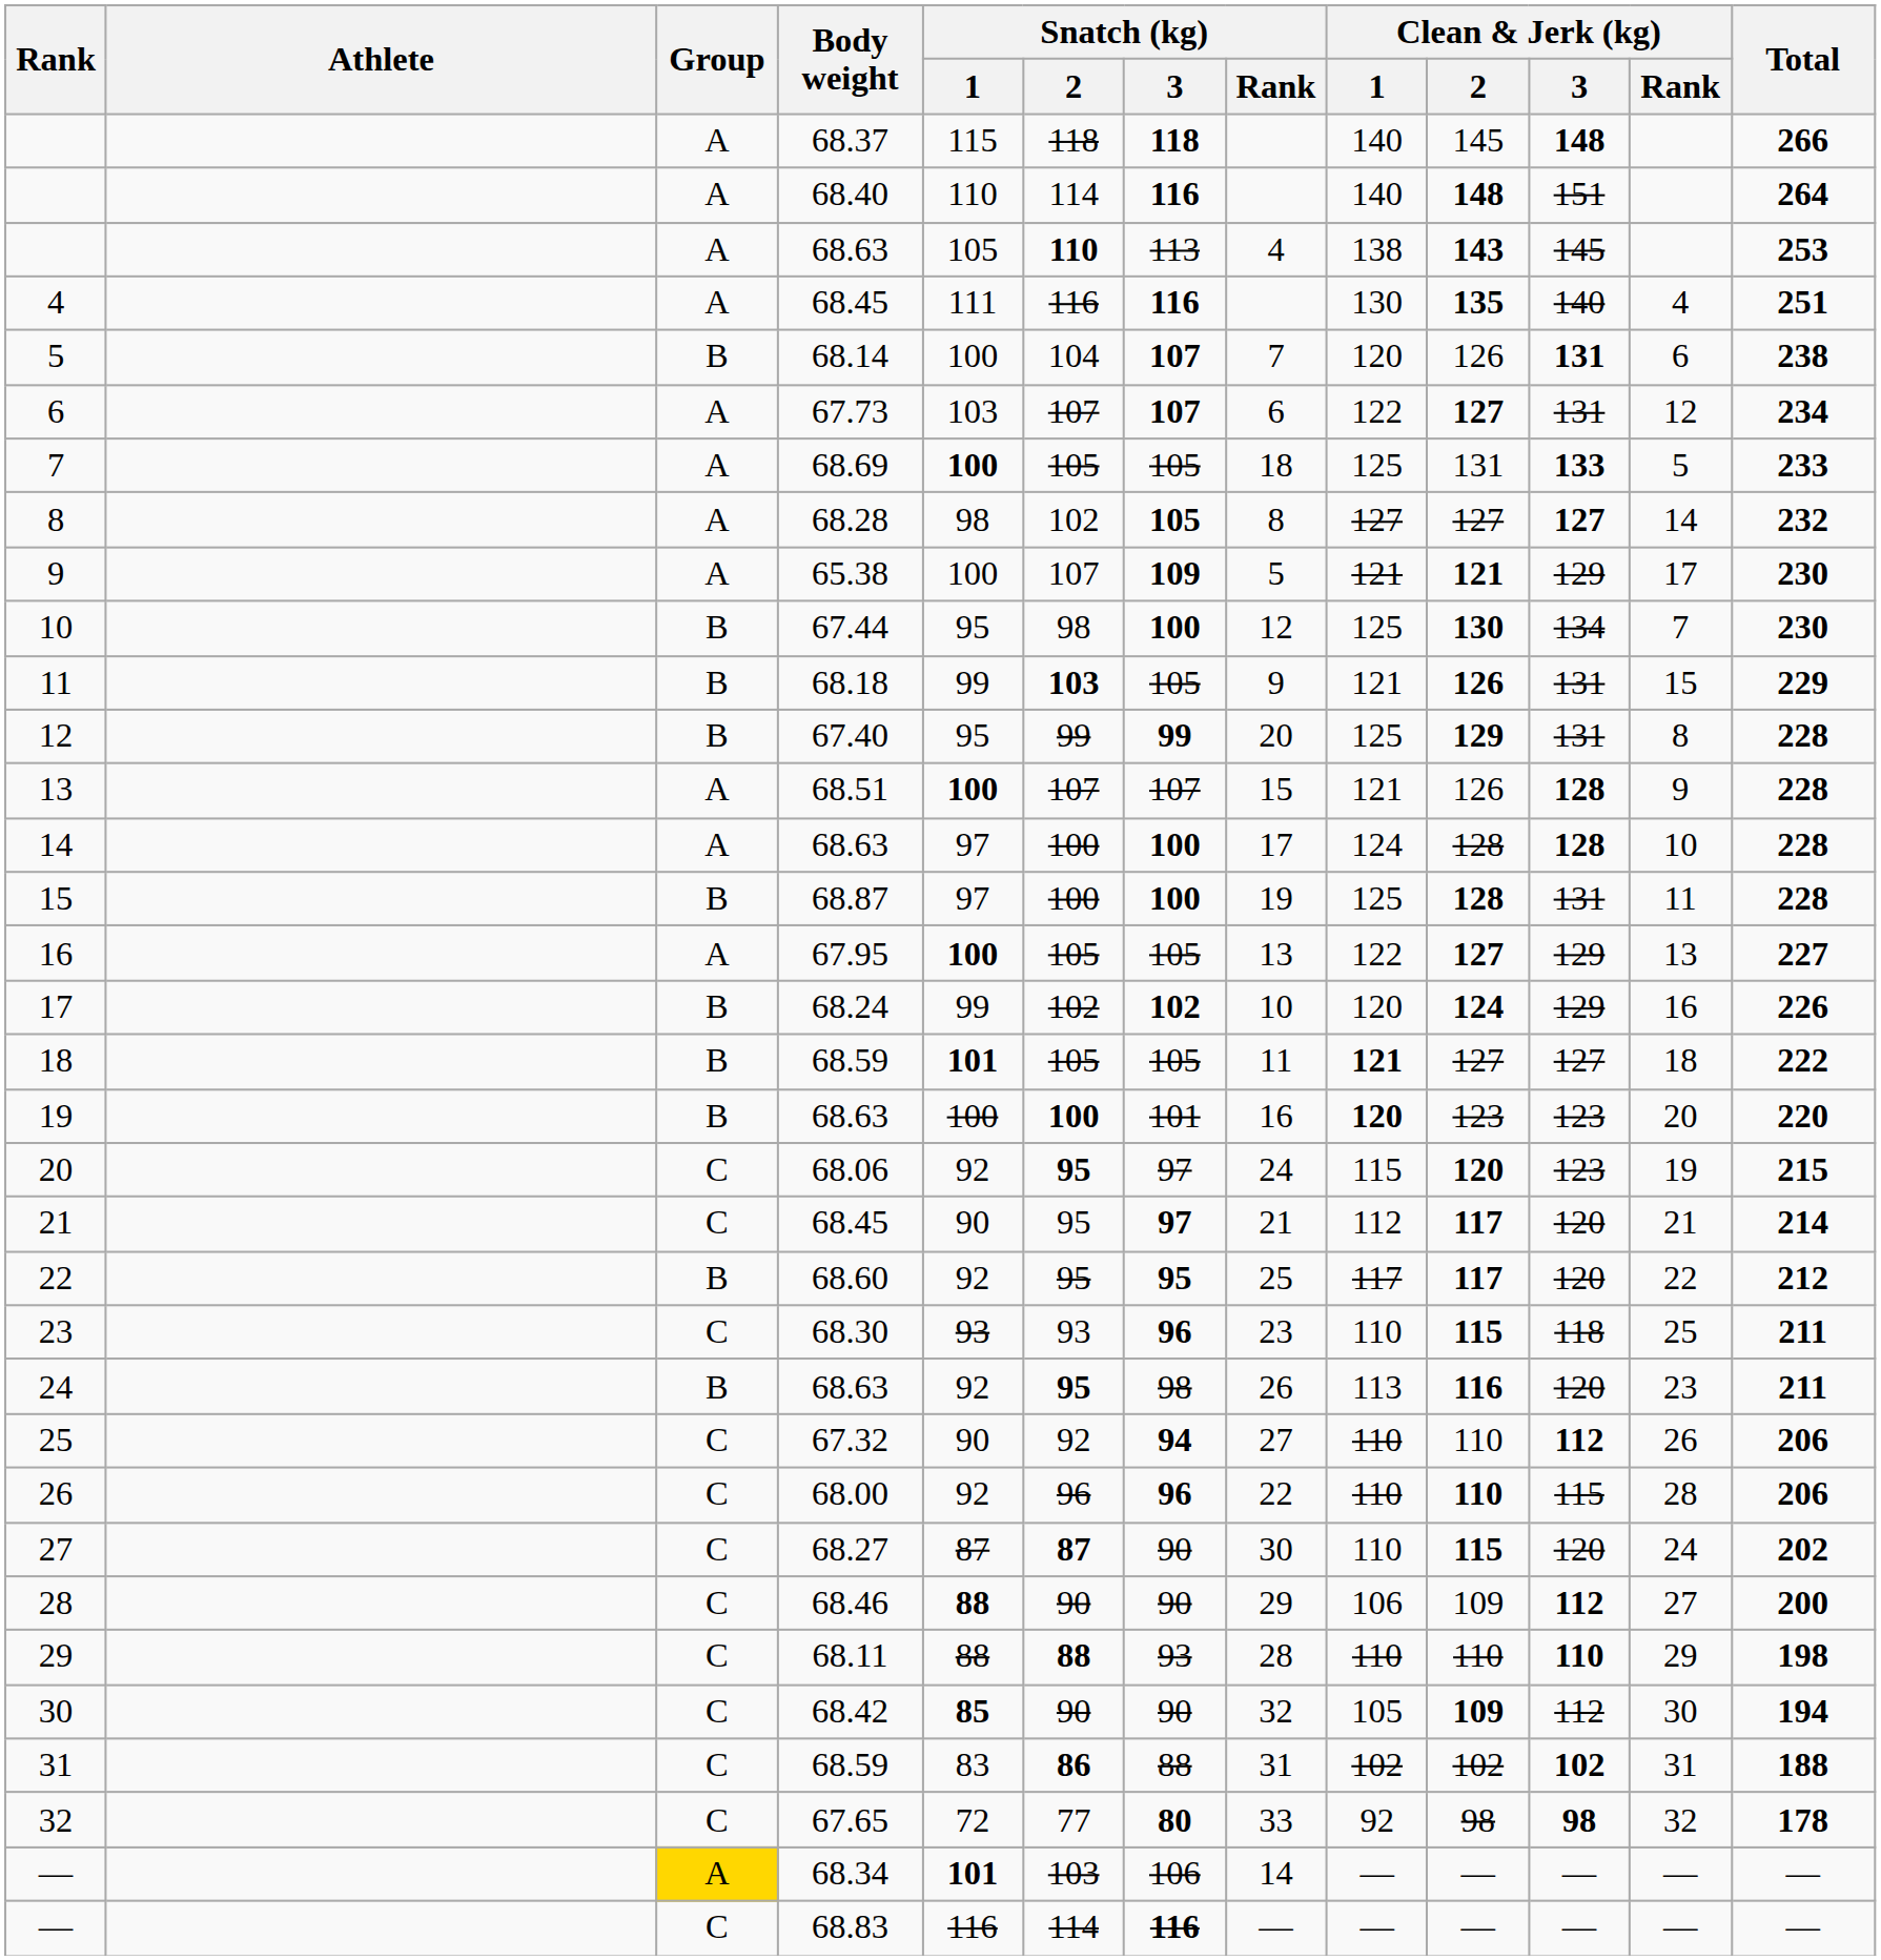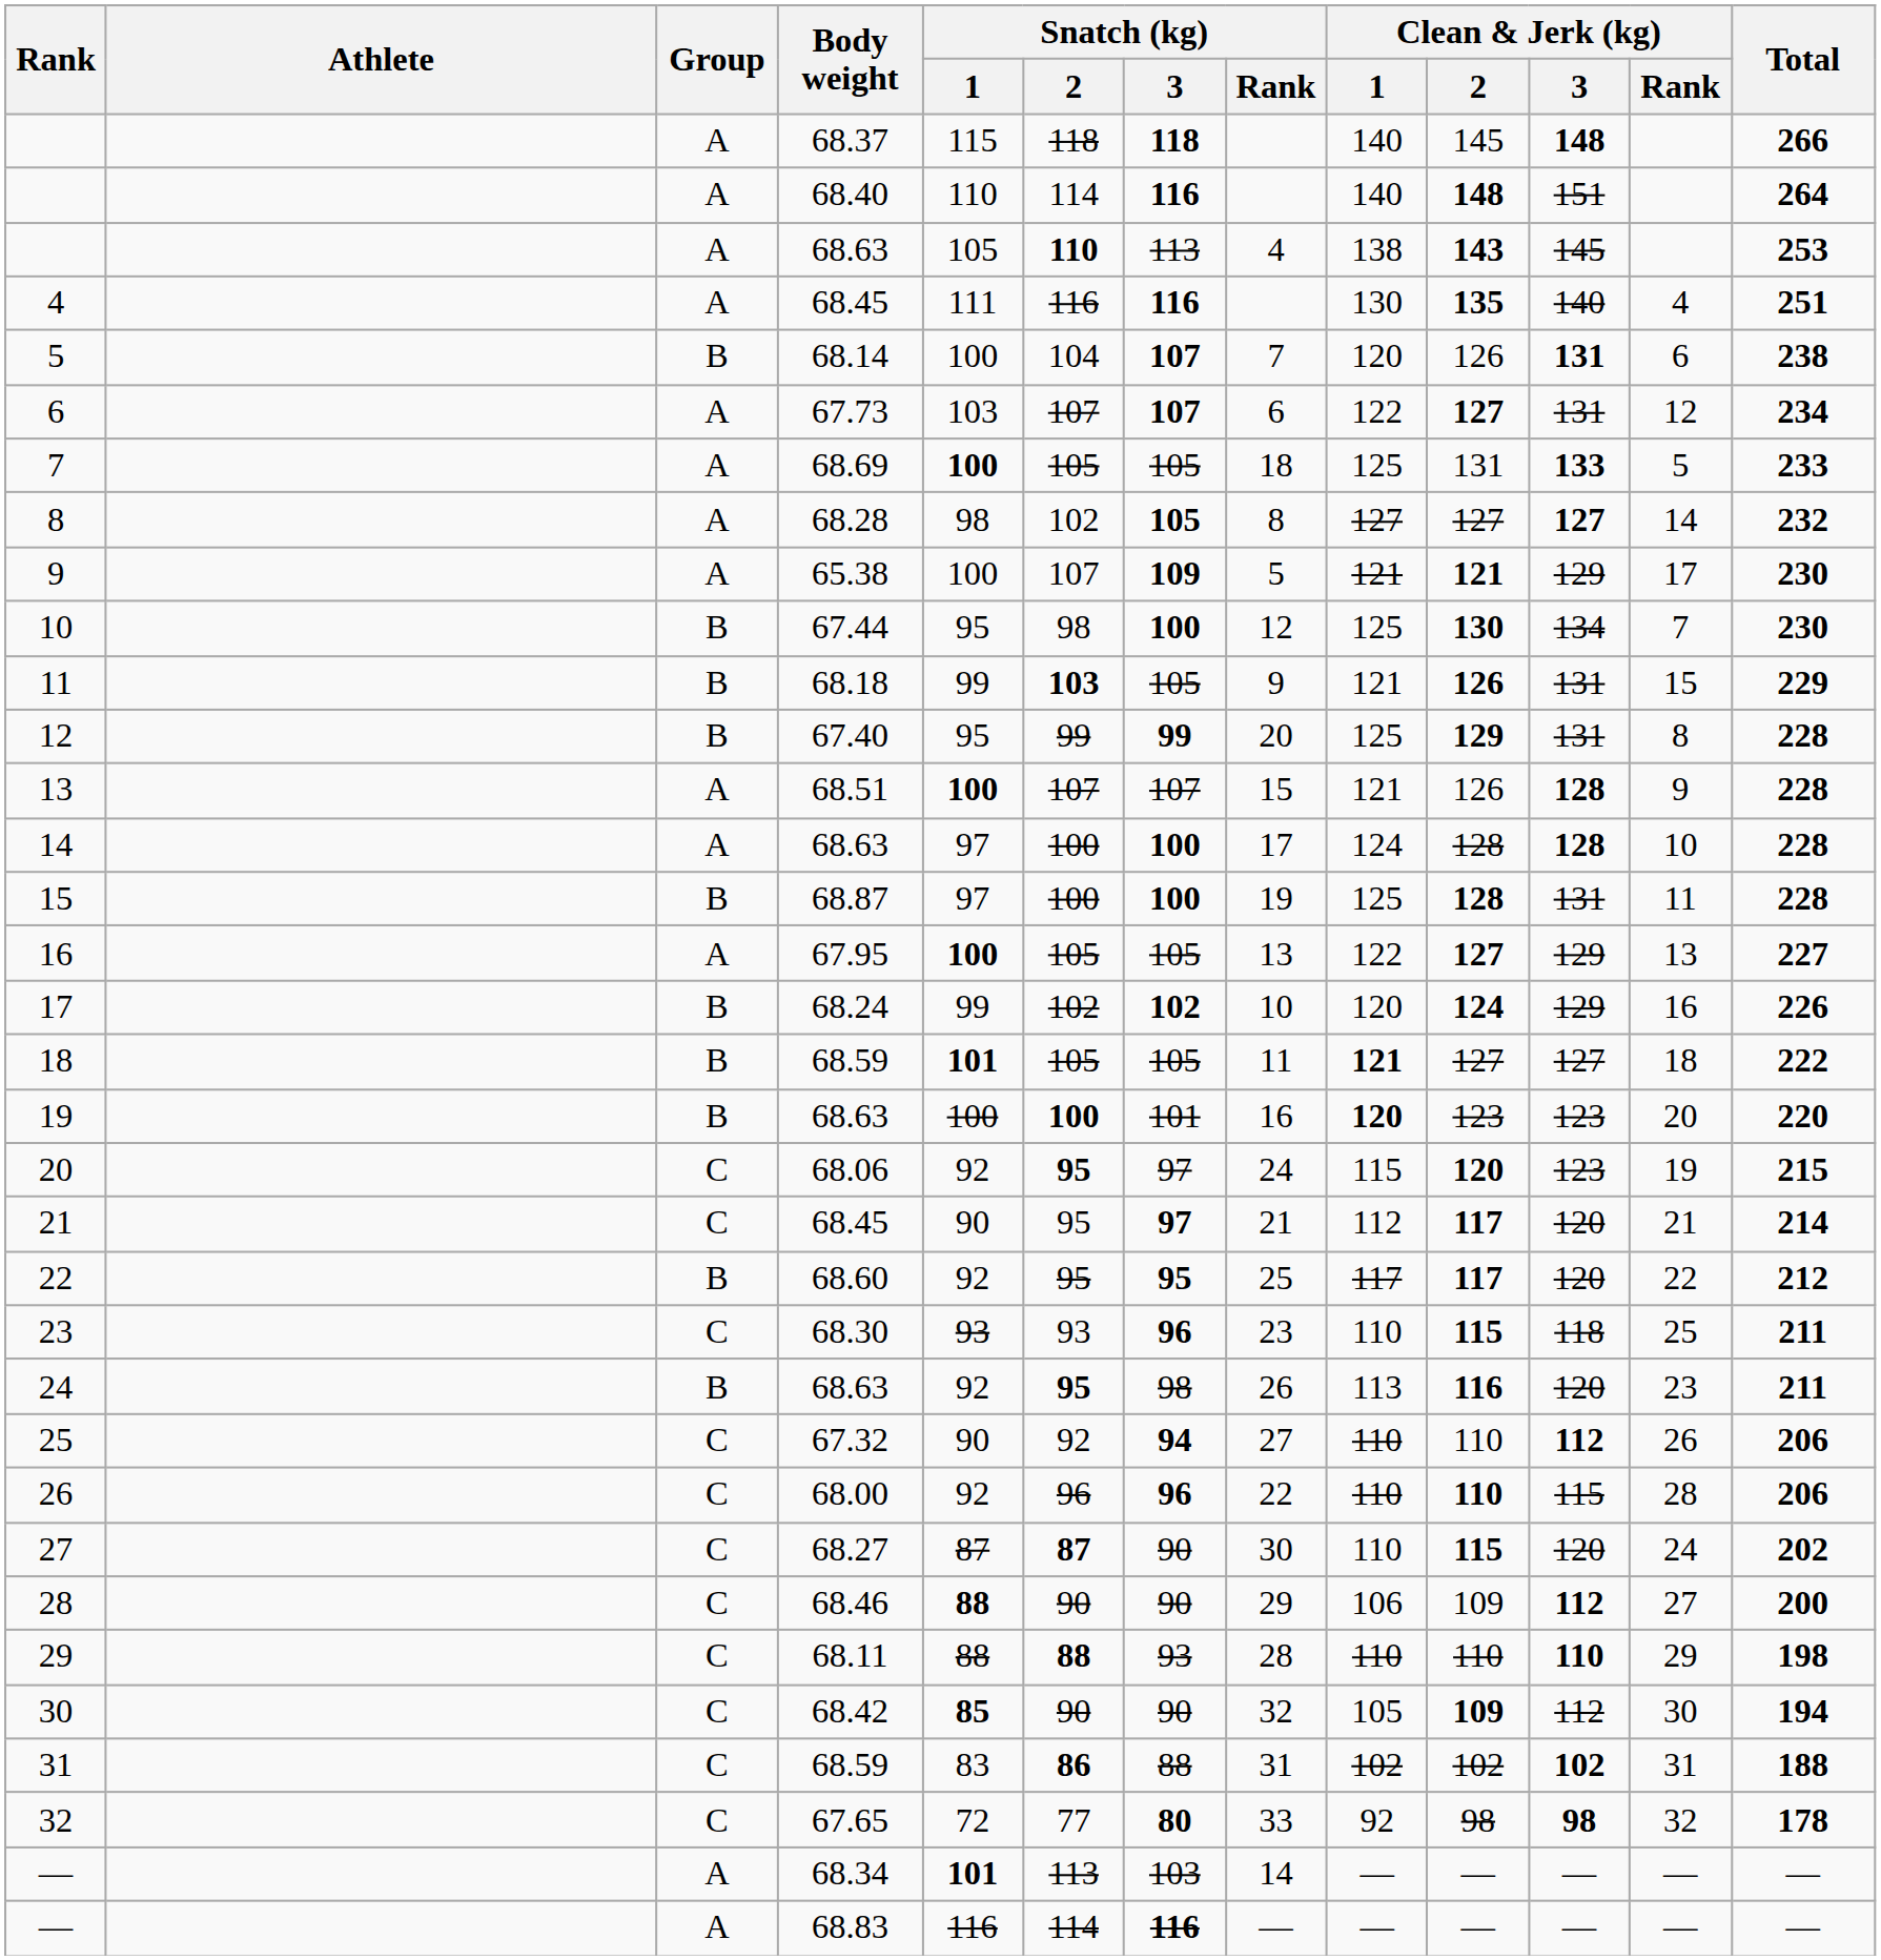— / 68.34 | Group: gold background -> no background
— / 68.34 | Snatch (kg) / 2: 103 -> 113
— / 68.34 | Snatch (kg) / 3: 106 -> 103
— / 68.83 | Group: C -> A
